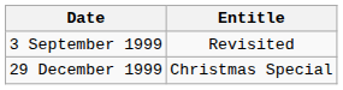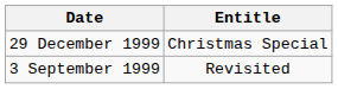rows swapped: 3 September 1999 <-> 29 December 1999
